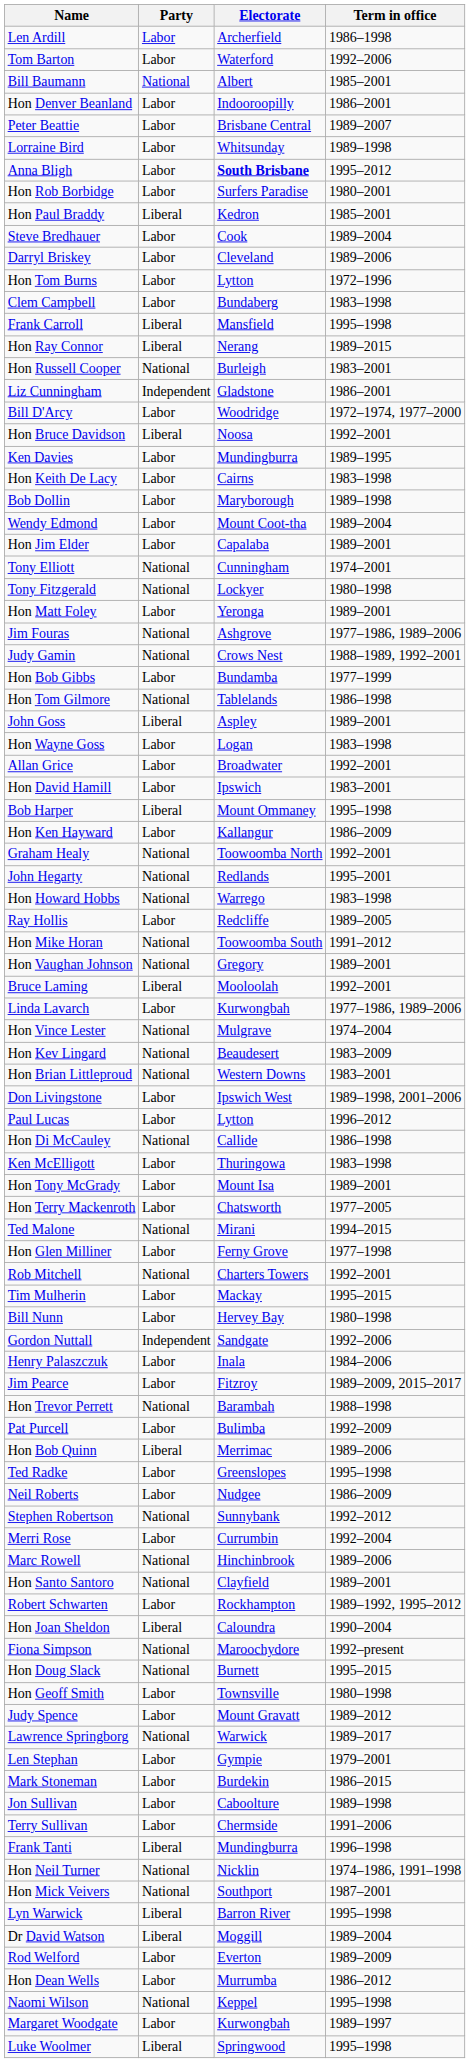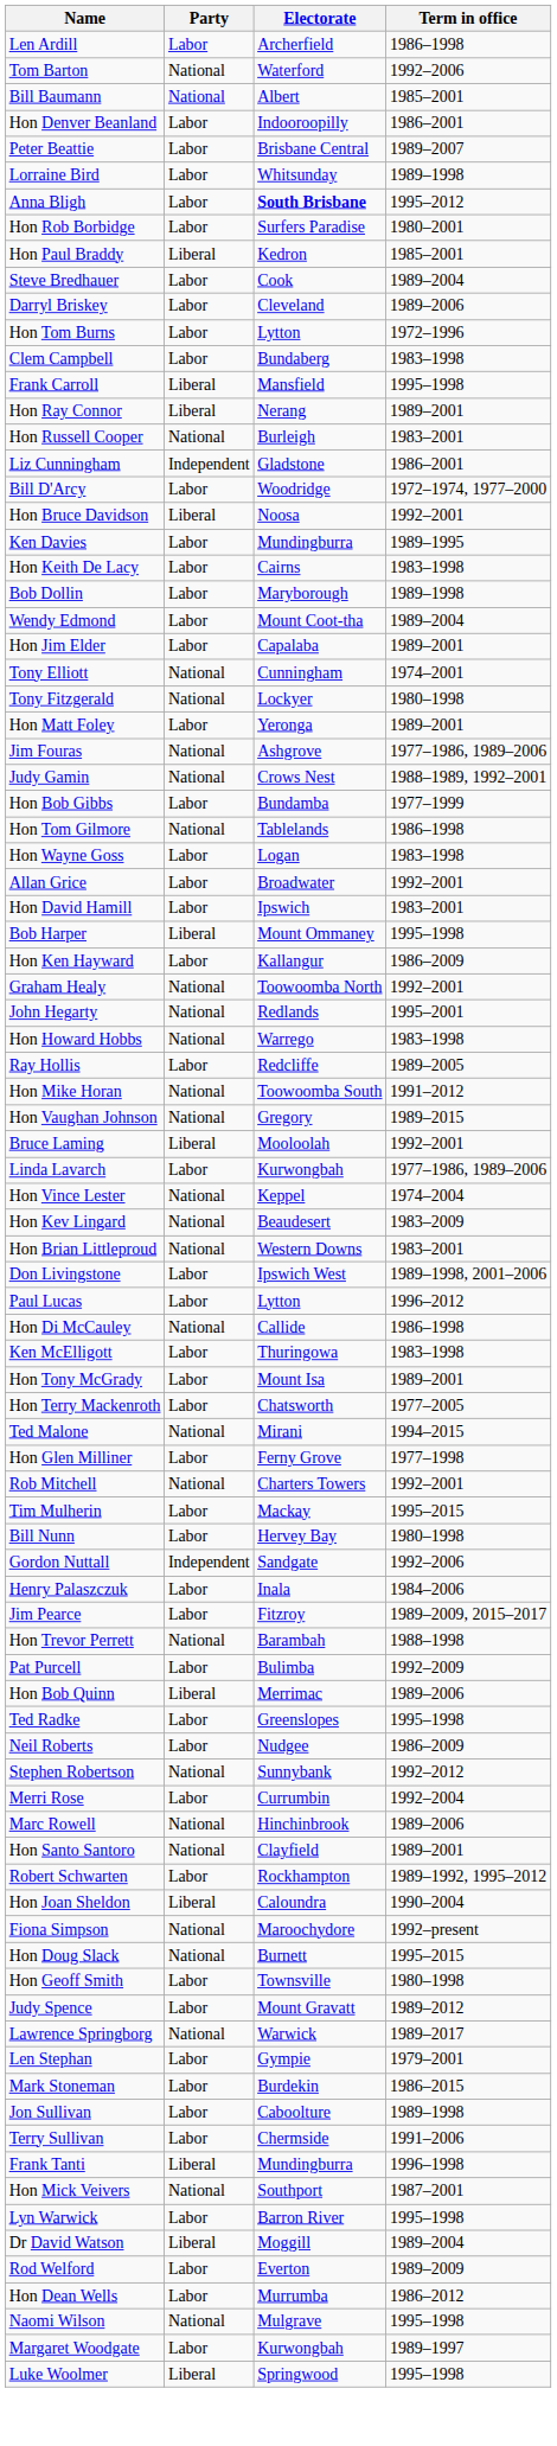Tom Barton | Party: Labor -> National
Hon Ray Connor | Term in office: 1989–2015 -> 1989–2001
- row: John Goss | Liberal | Aspley | 1989–2001
Hon Vaughan Johnson | Term in office: 1989–2001 -> 1989–2015
Hon Vince Lester | Electorate: Mulgrave -> Keppel
- row: Hon Neil Turner | National | Nicklin | 1974–1986, 1991–1998
Lyn Warwick | Party: Liberal -> Labor
Naomi Wilson | Electorate: Keppel -> Mulgrave
